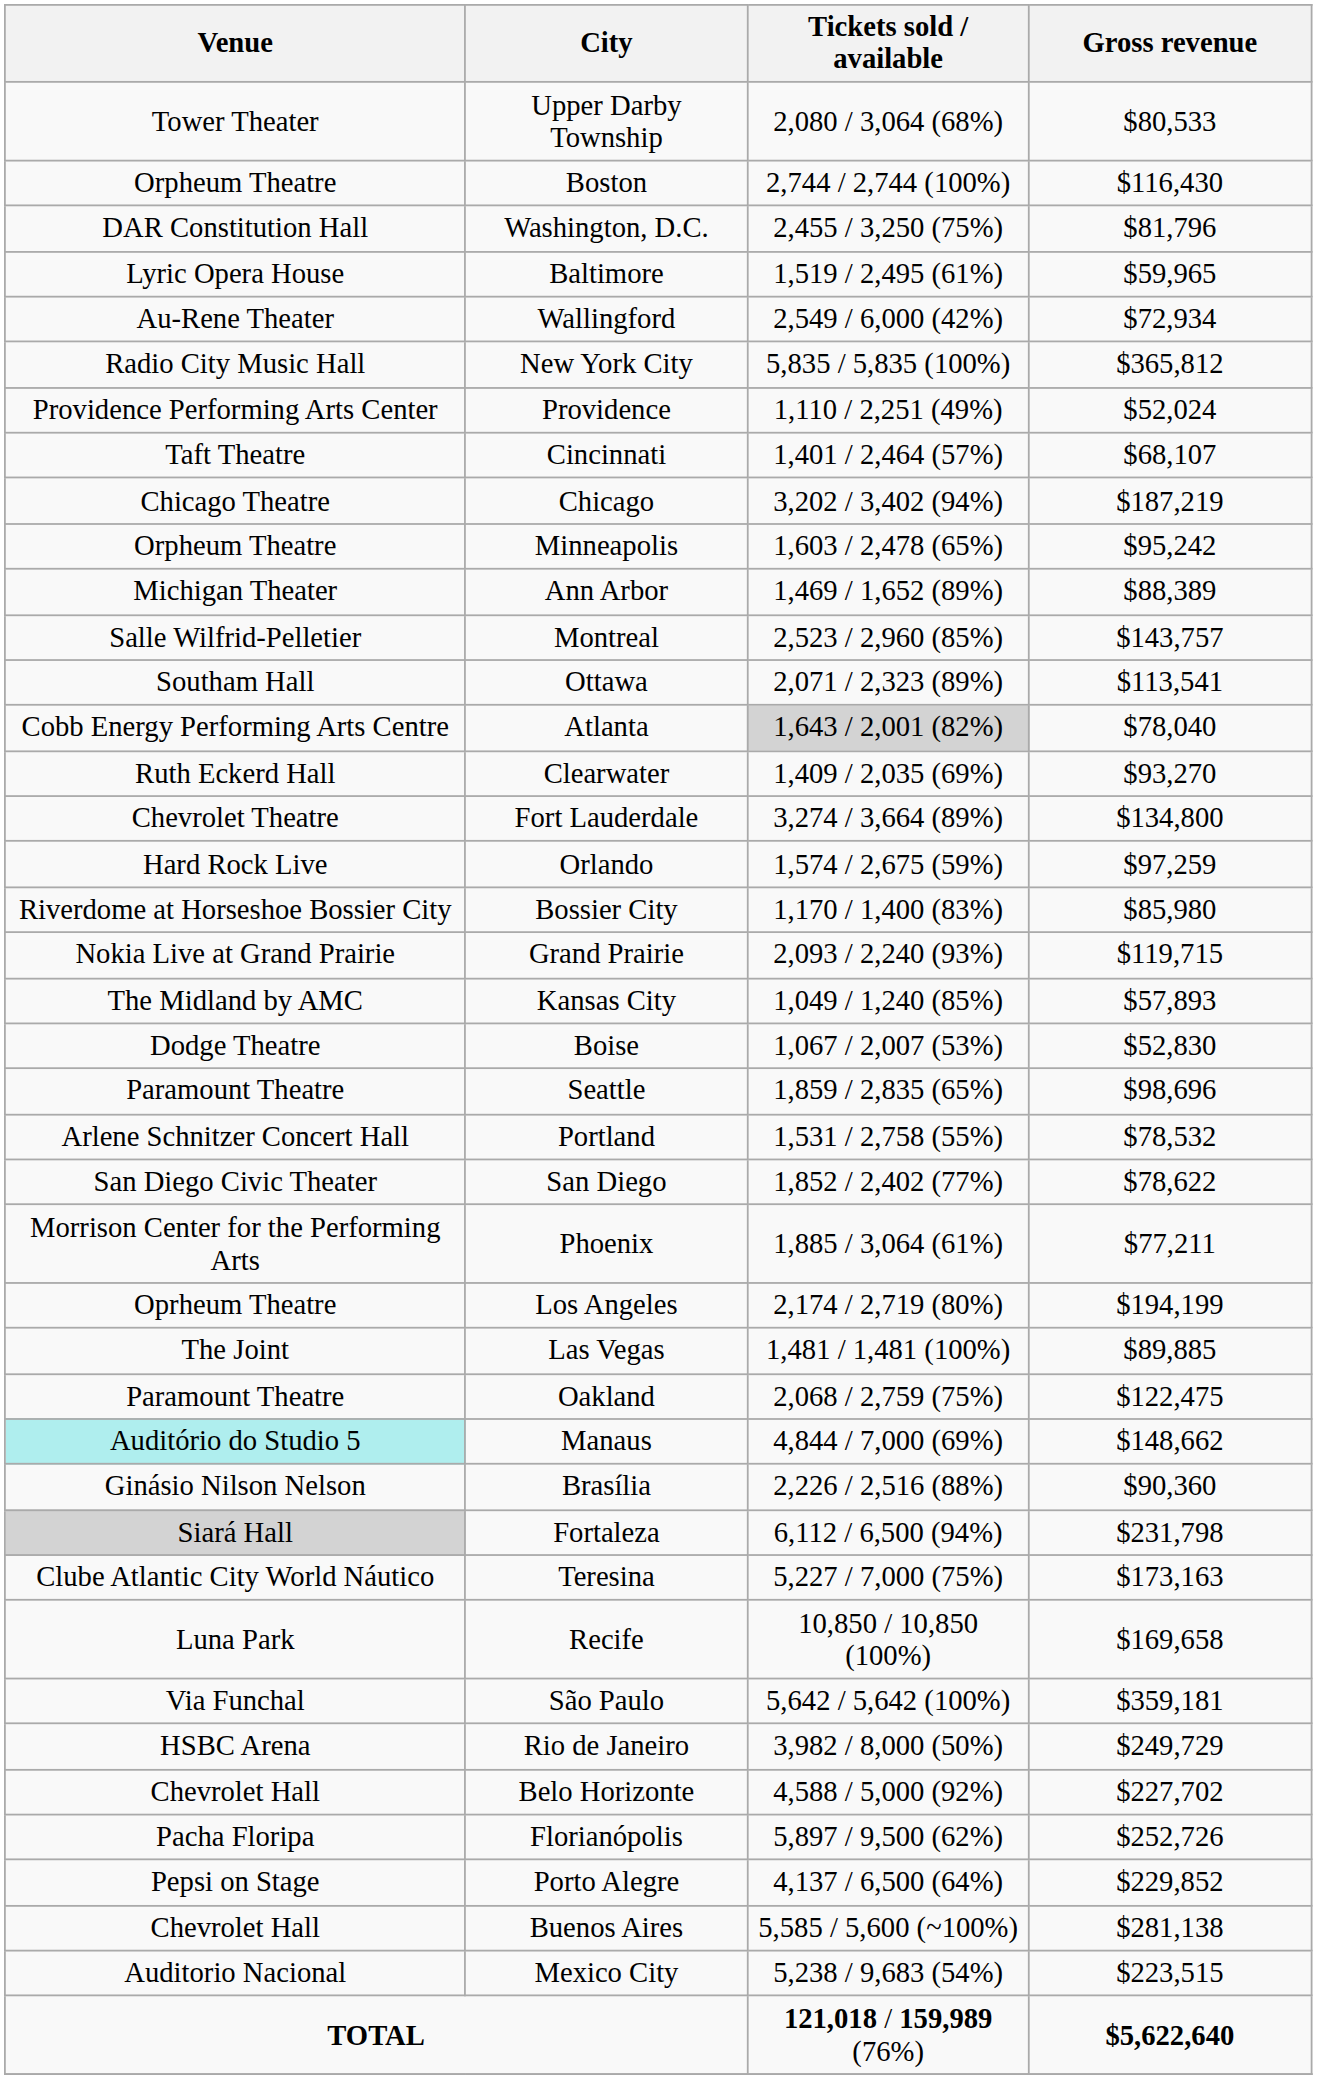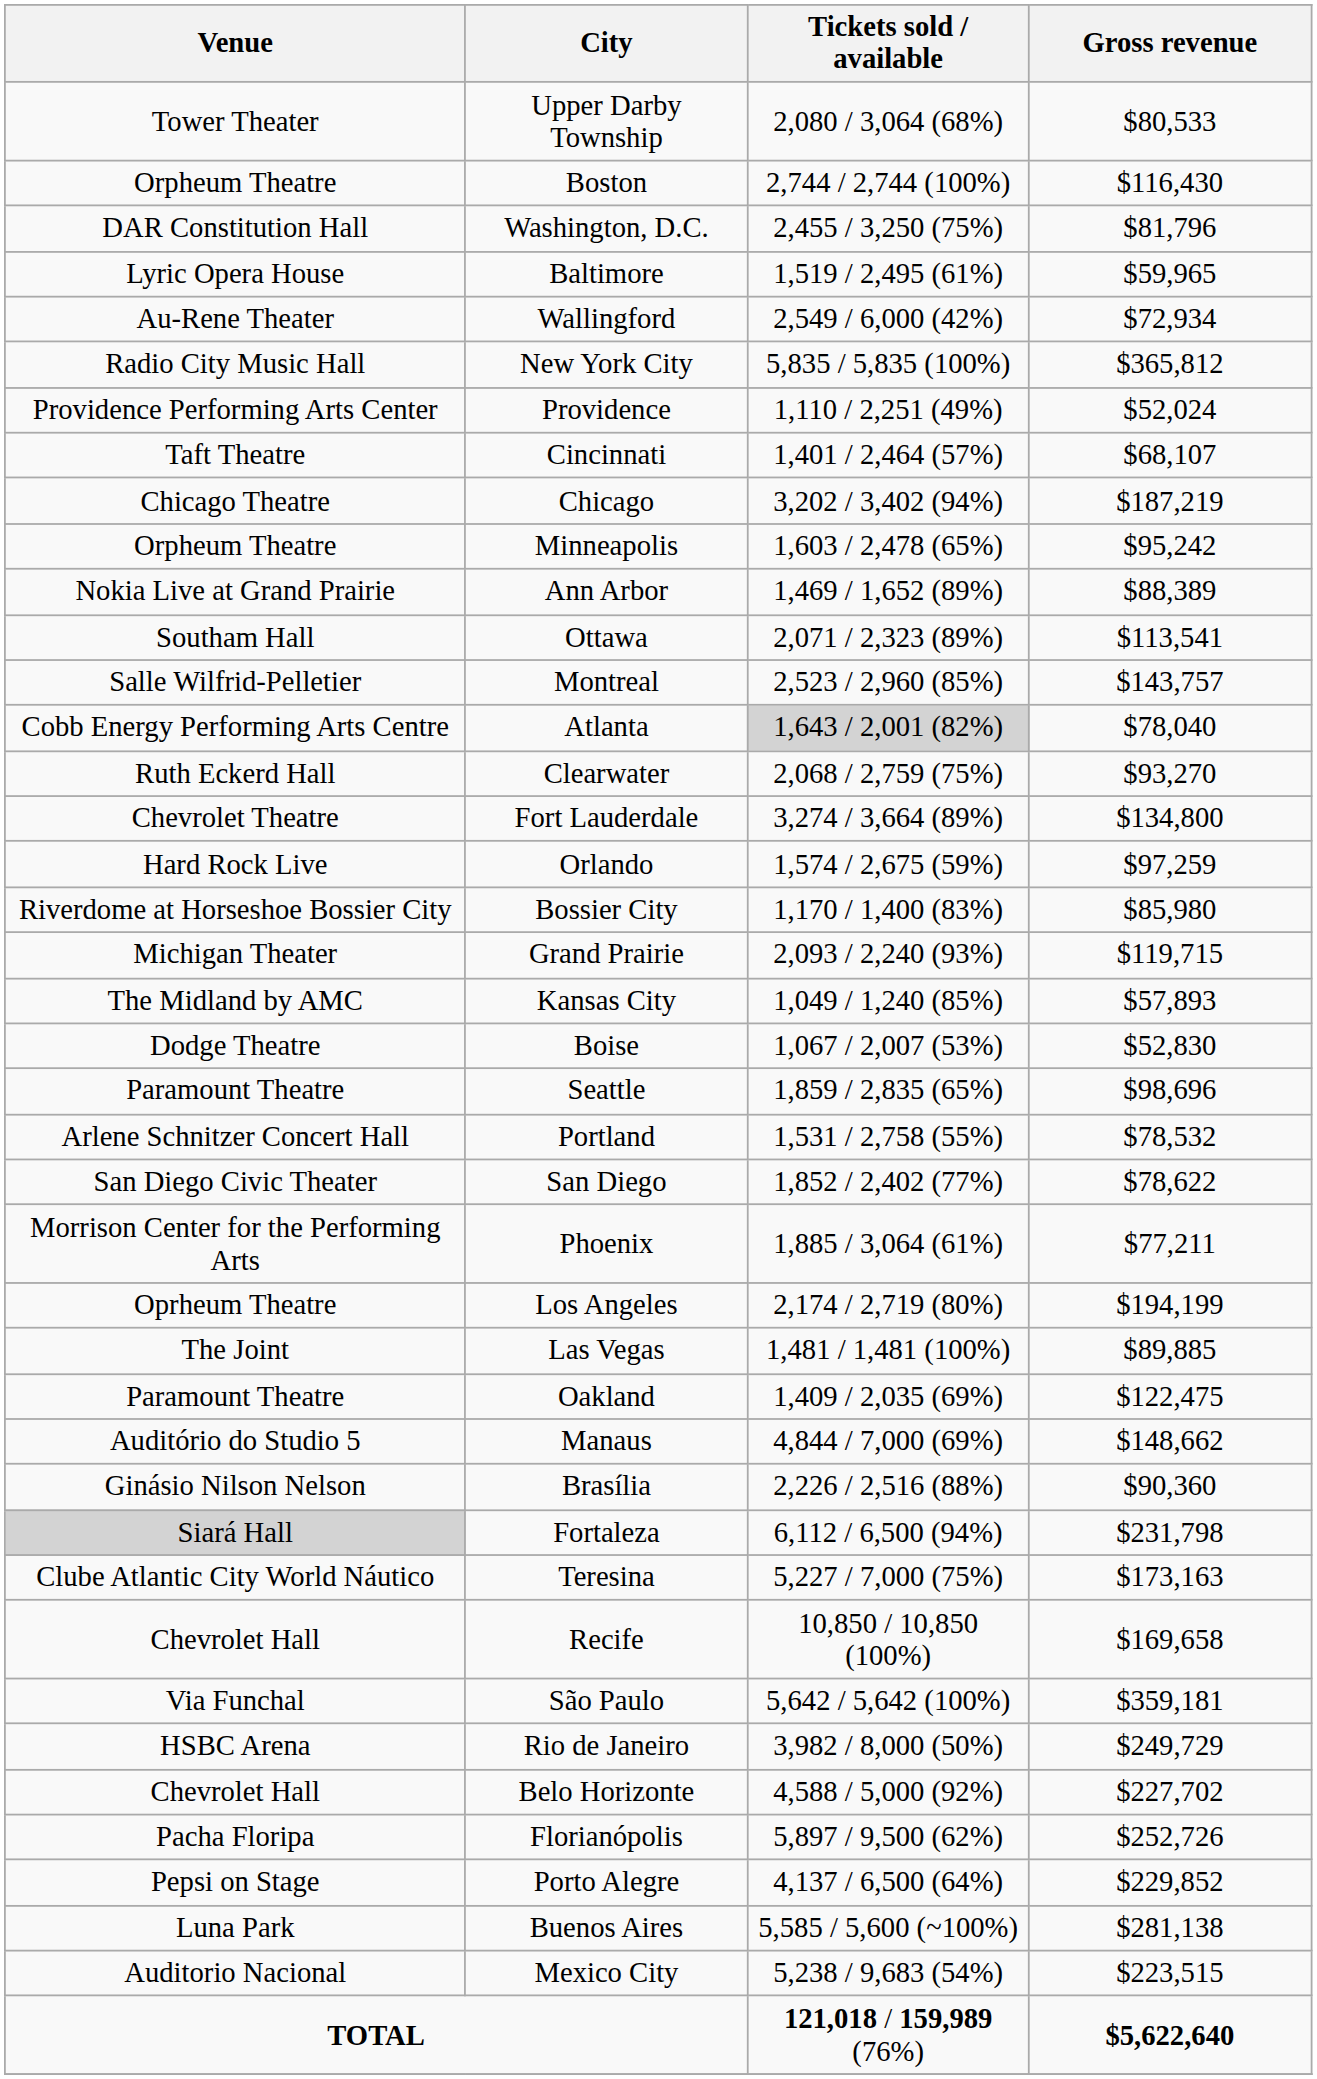Ann Arbor | Venue: Michigan Theater -> Nokia Live at Grand Prairie
rows swapped: Montreal <-> Ottawa
Clearwater | Tickets sold / available: 1,409 / 2,035 (69%) -> 2,068 / 2,759 (75%)
Grand Prairie | Venue: Nokia Live at Grand Prairie -> Michigan Theater
Oakland | Tickets sold / available: 2,068 / 2,759 (75%) -> 1,409 / 2,035 (69%)
Manaus | Venue: paleturquoise background -> no background
Recife | Venue: Luna Park -> Chevrolet Hall
Buenos Aires | Venue: Chevrolet Hall -> Luna Park
